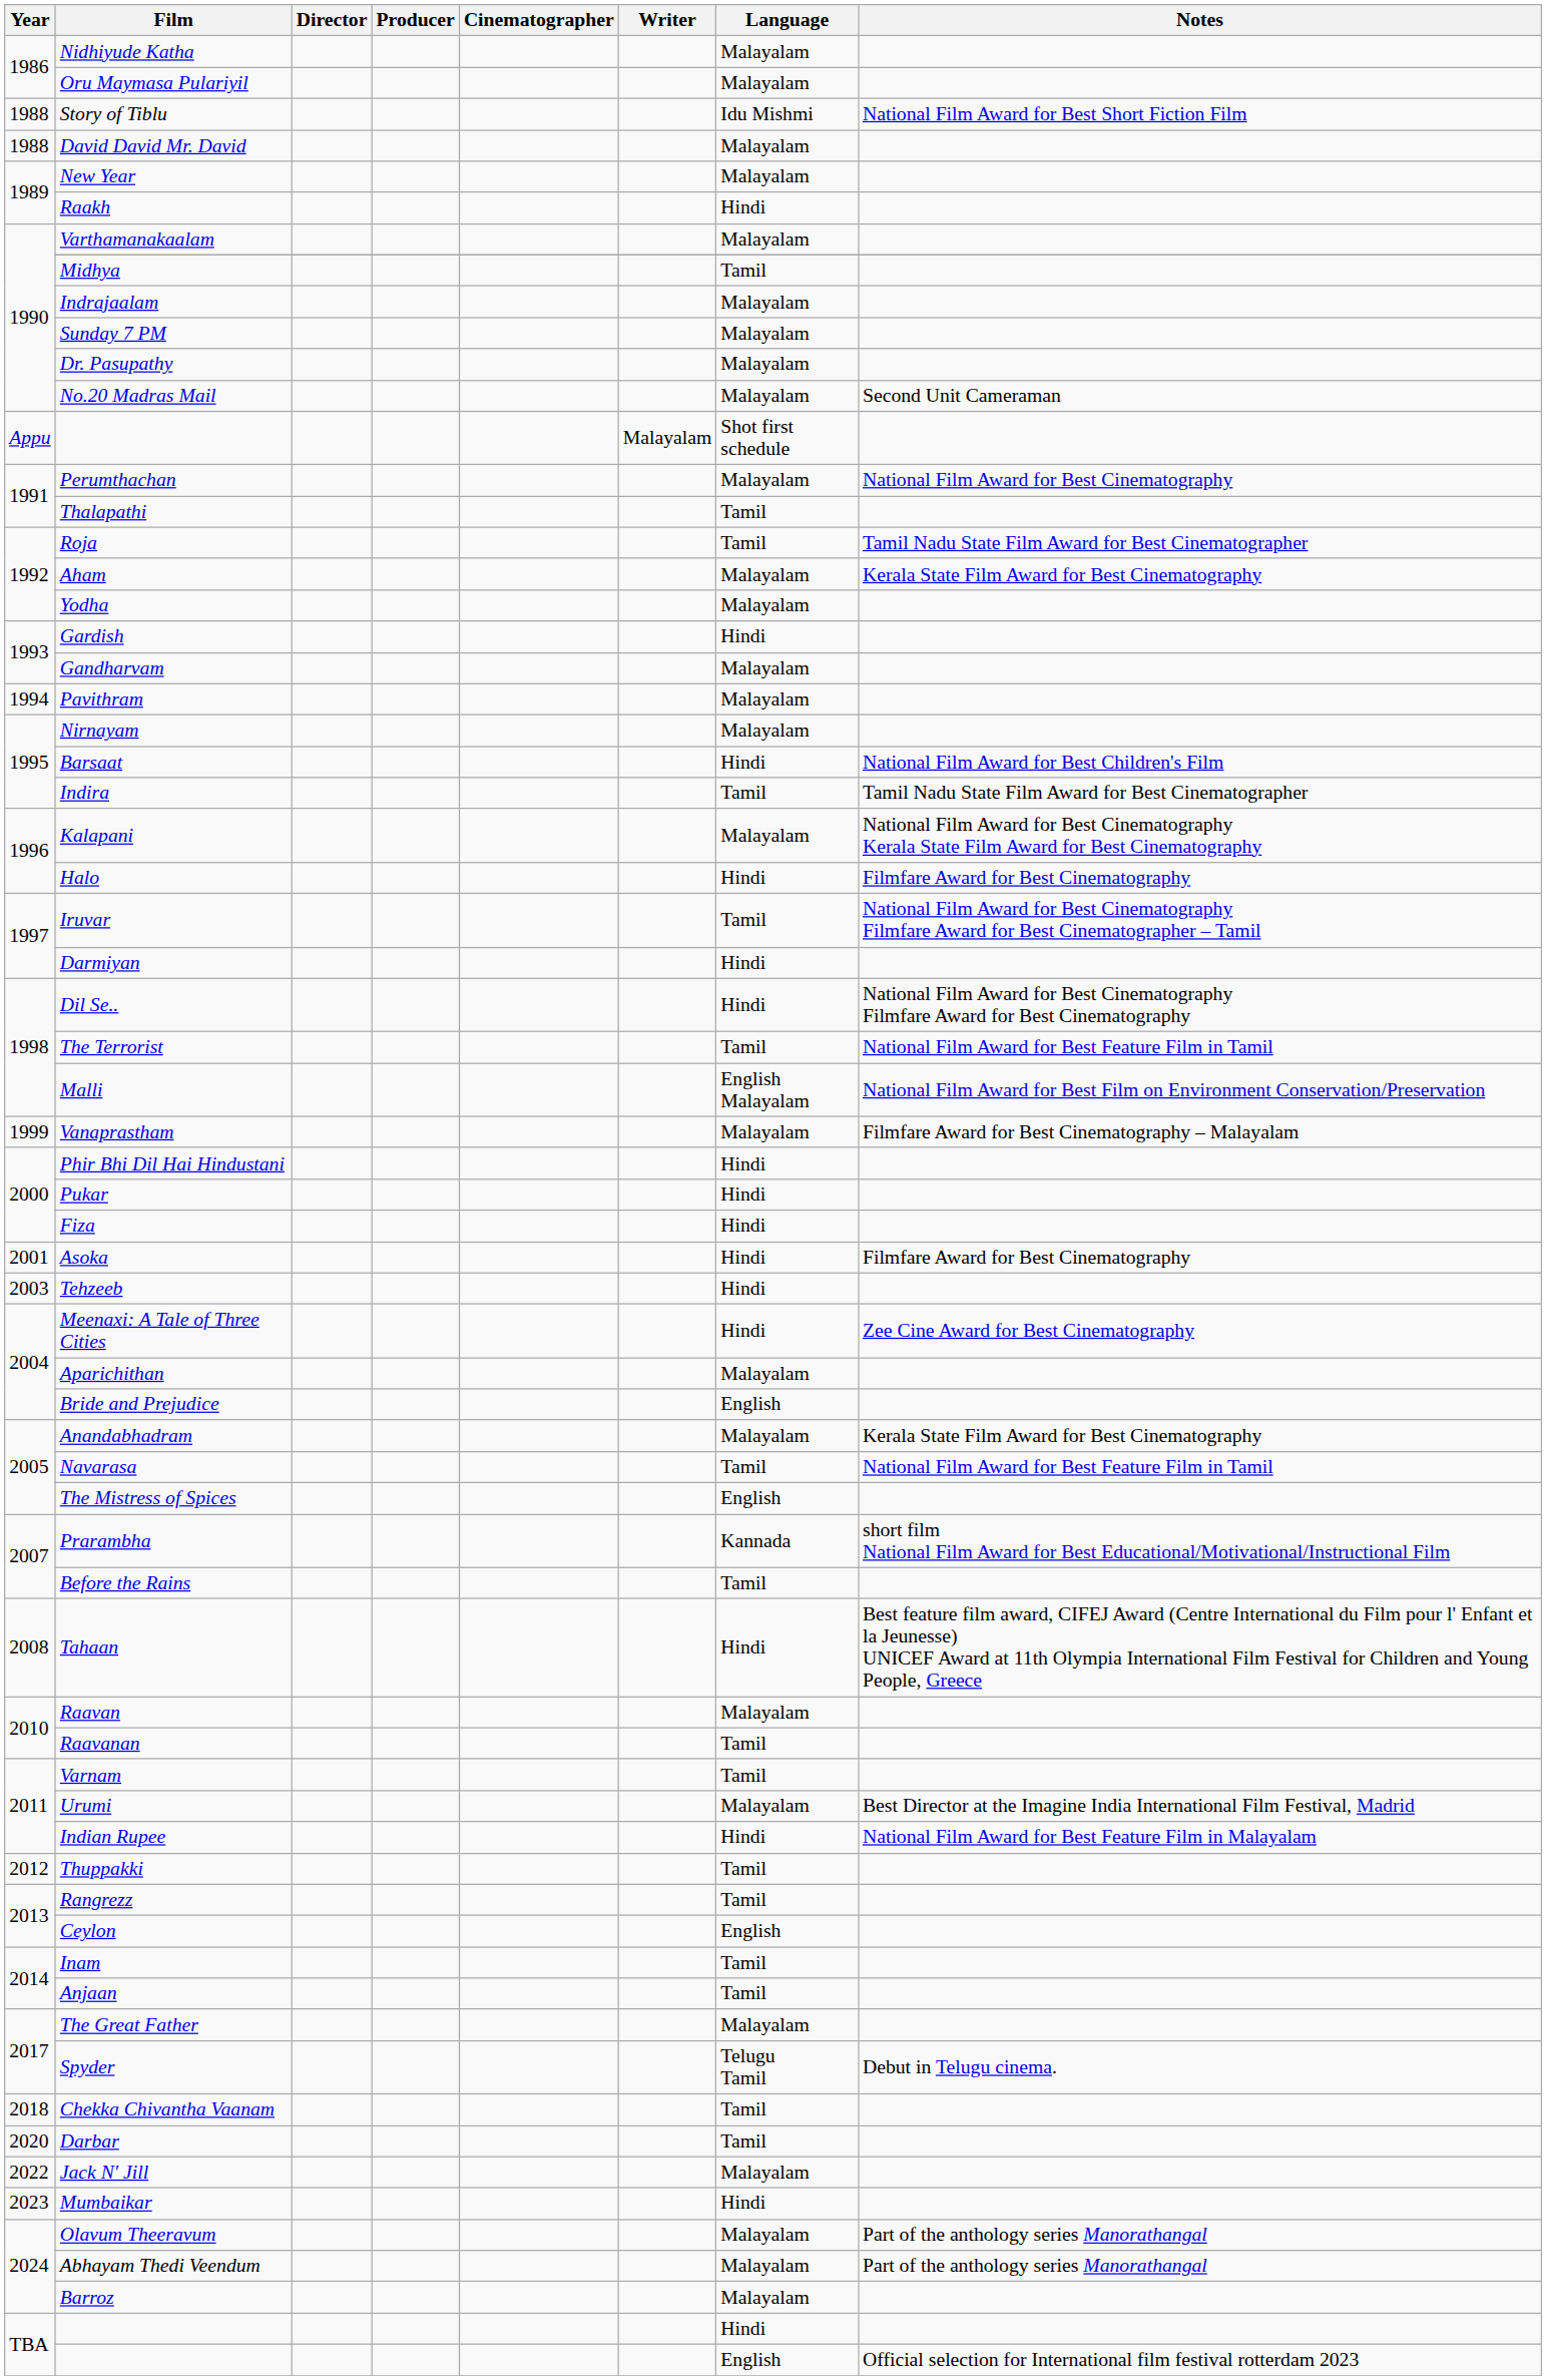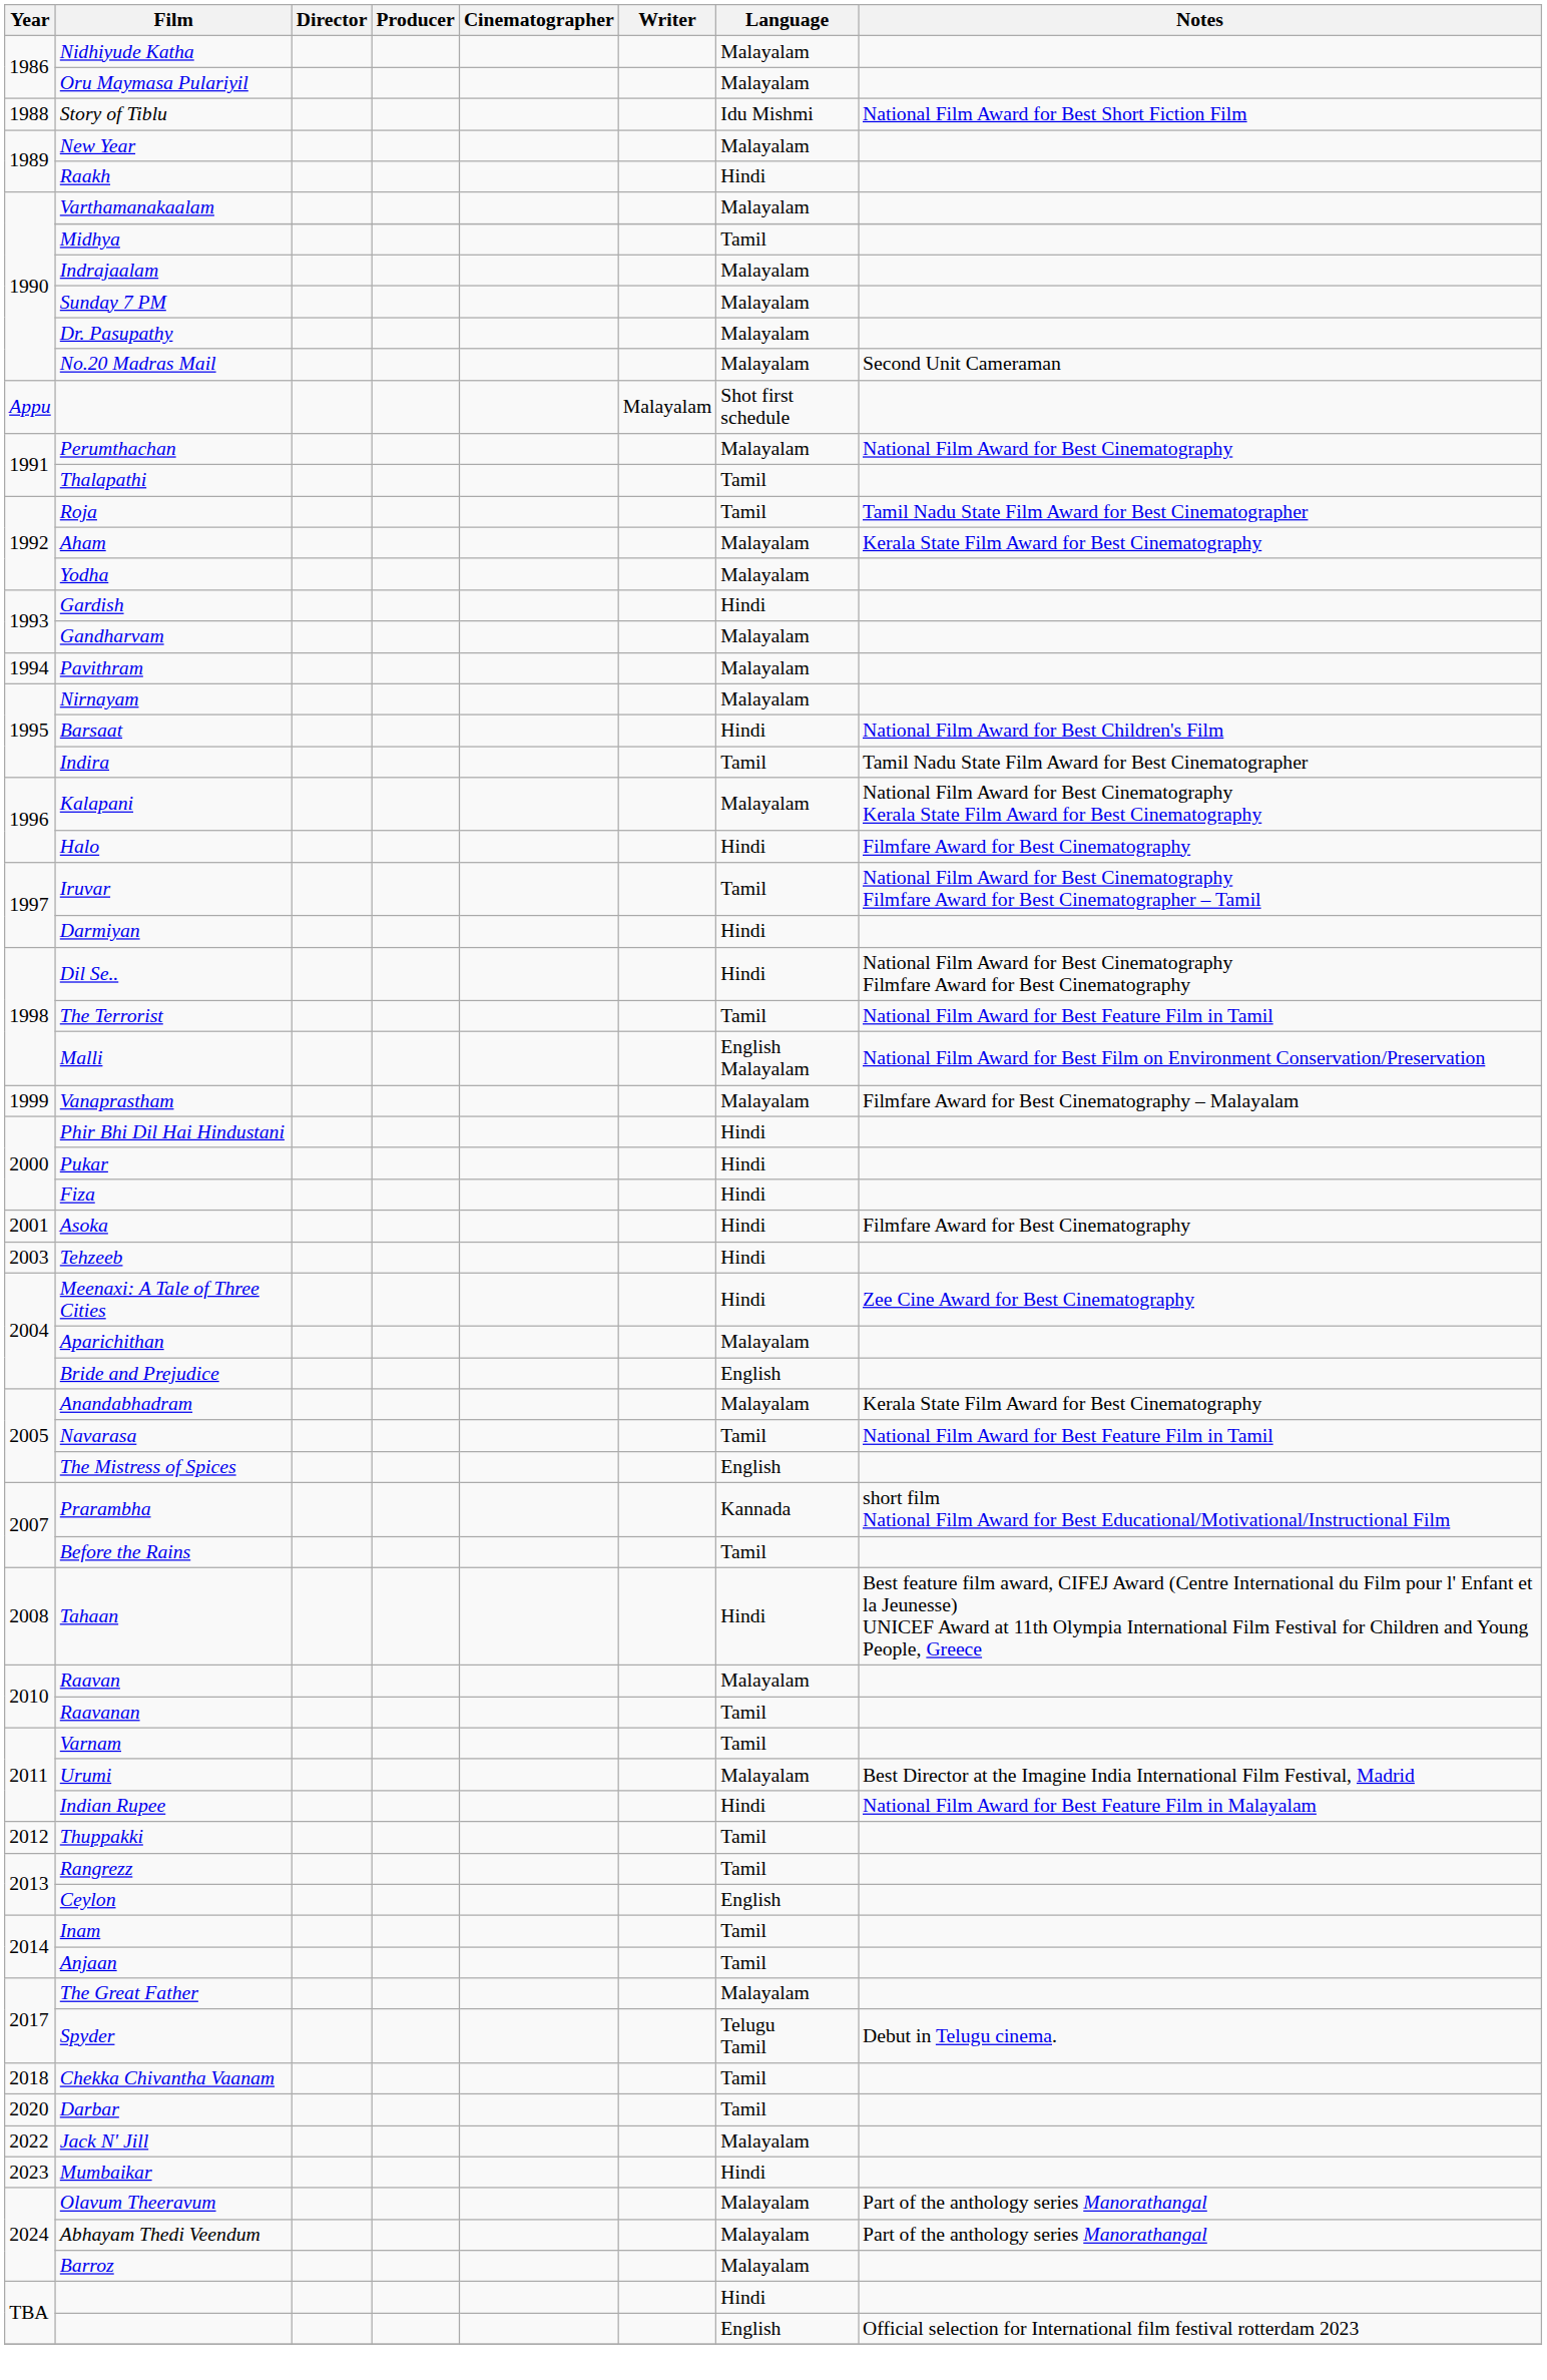- row: 1988 | David David Mr. David | Malayalam
